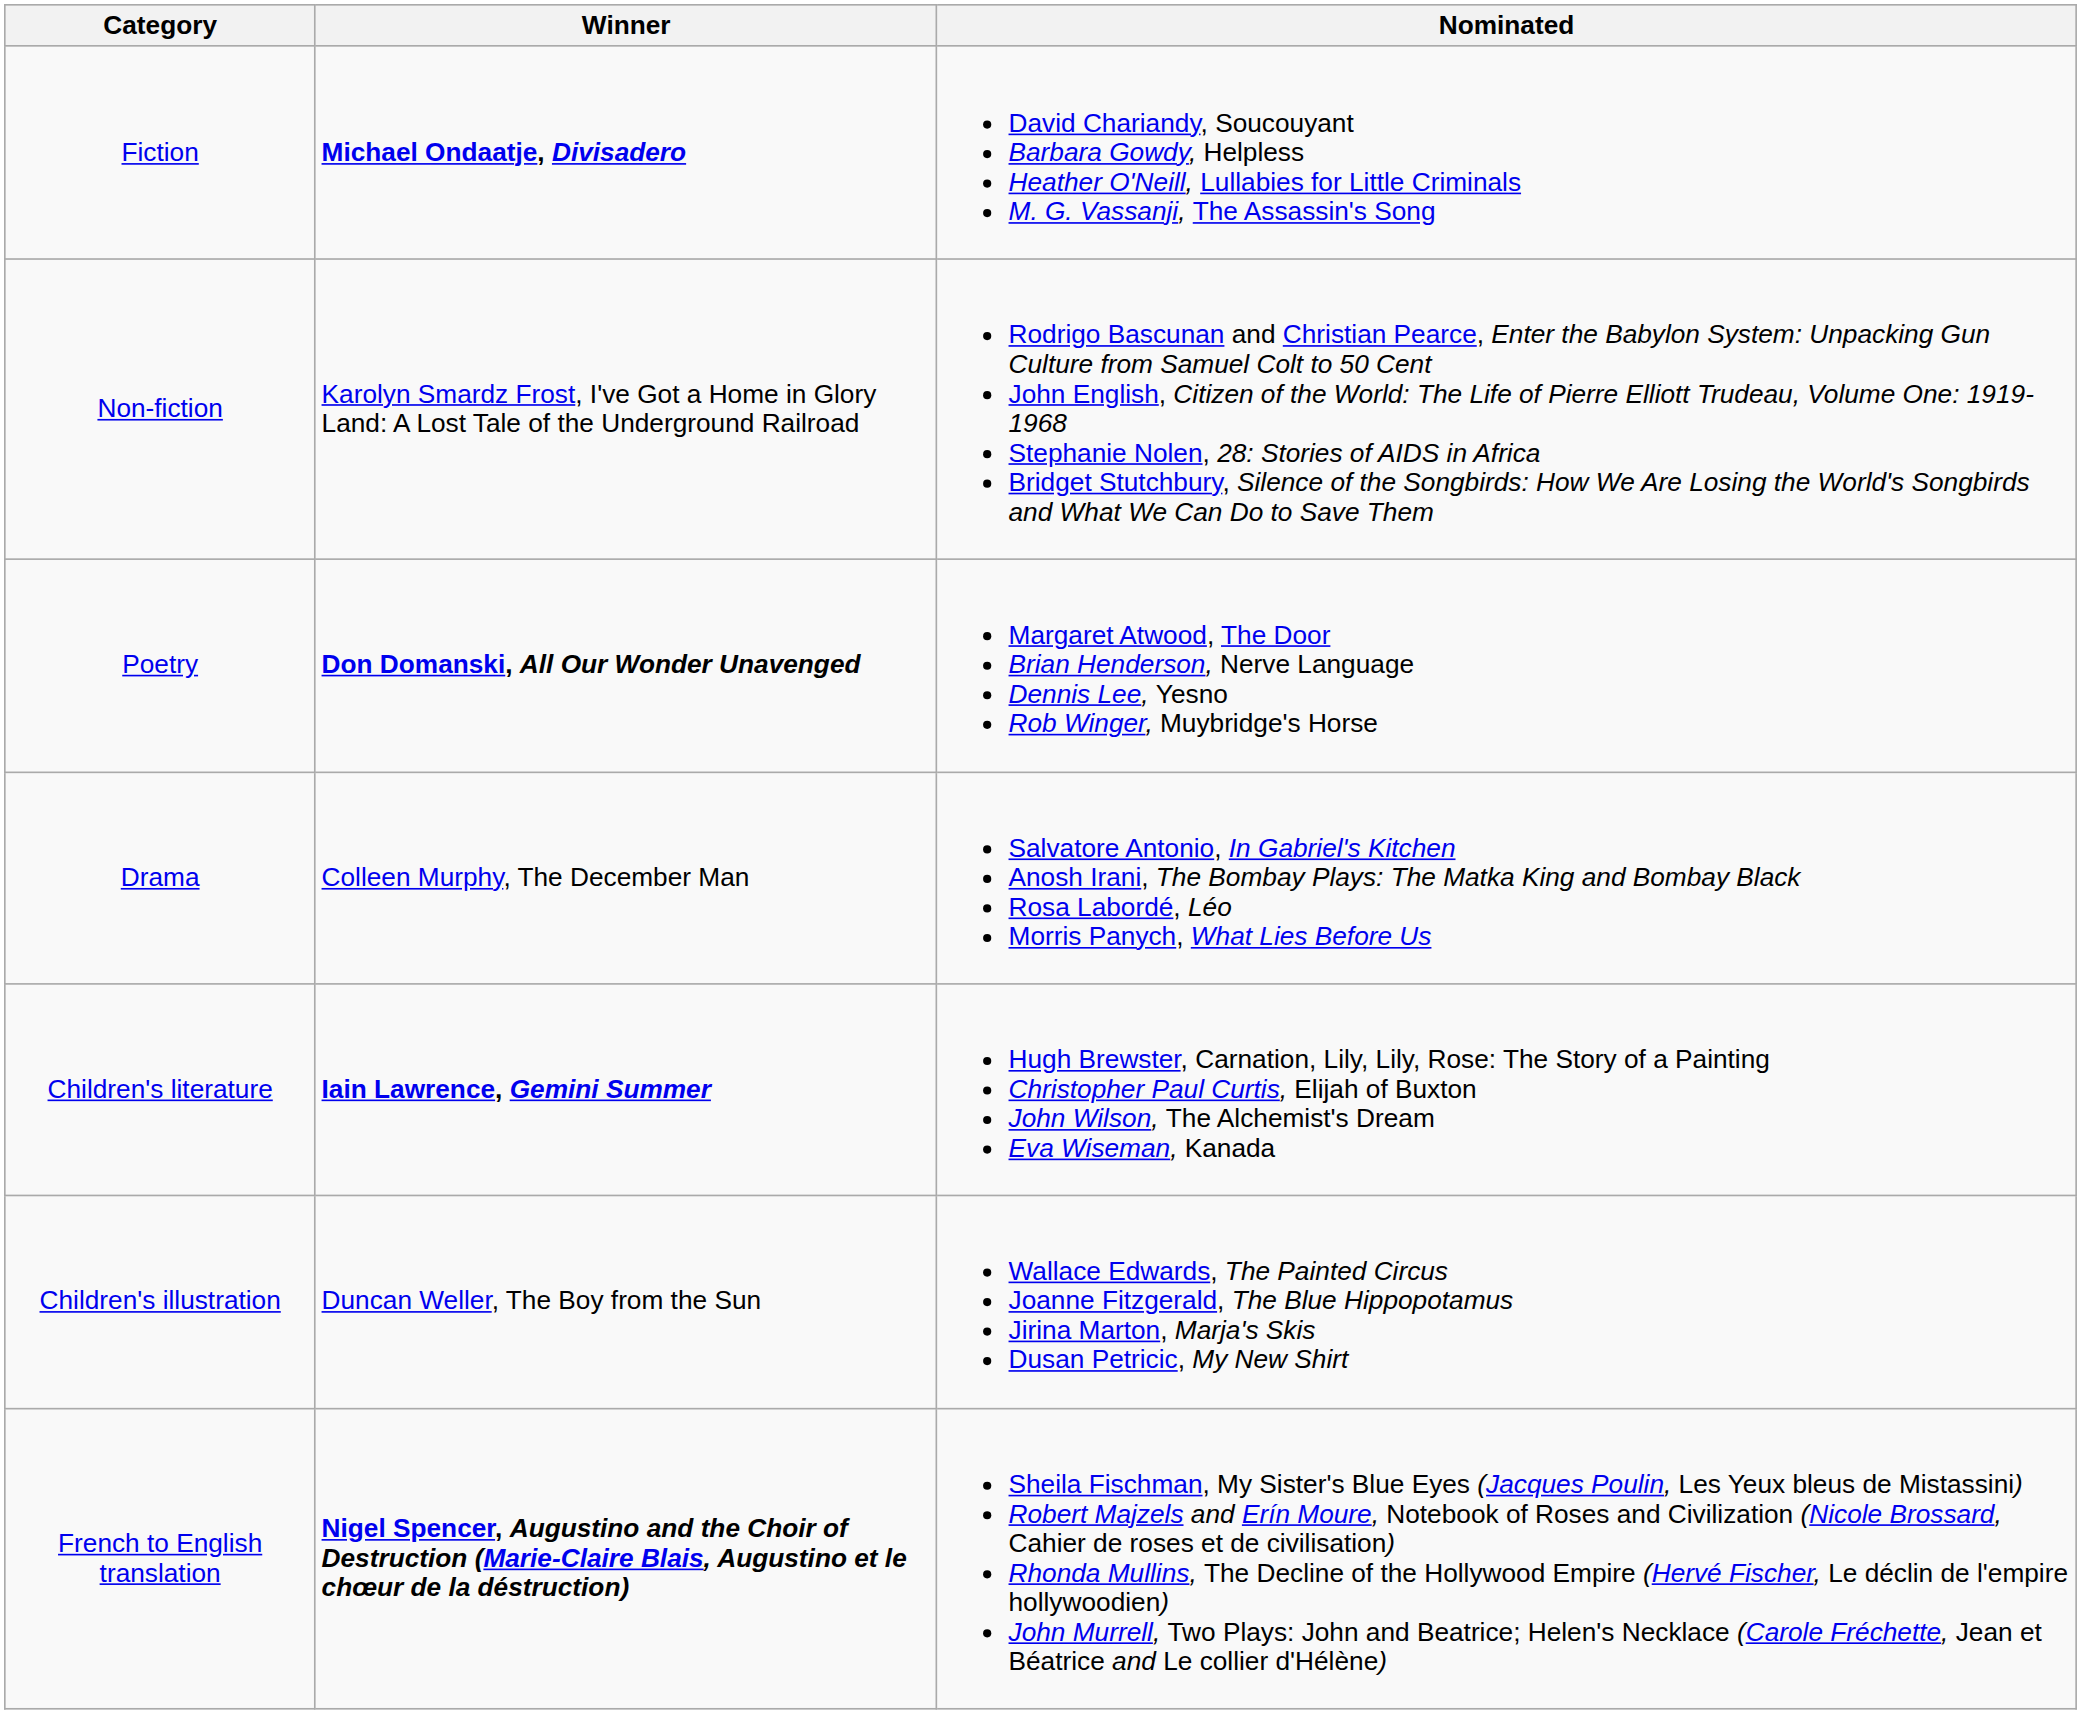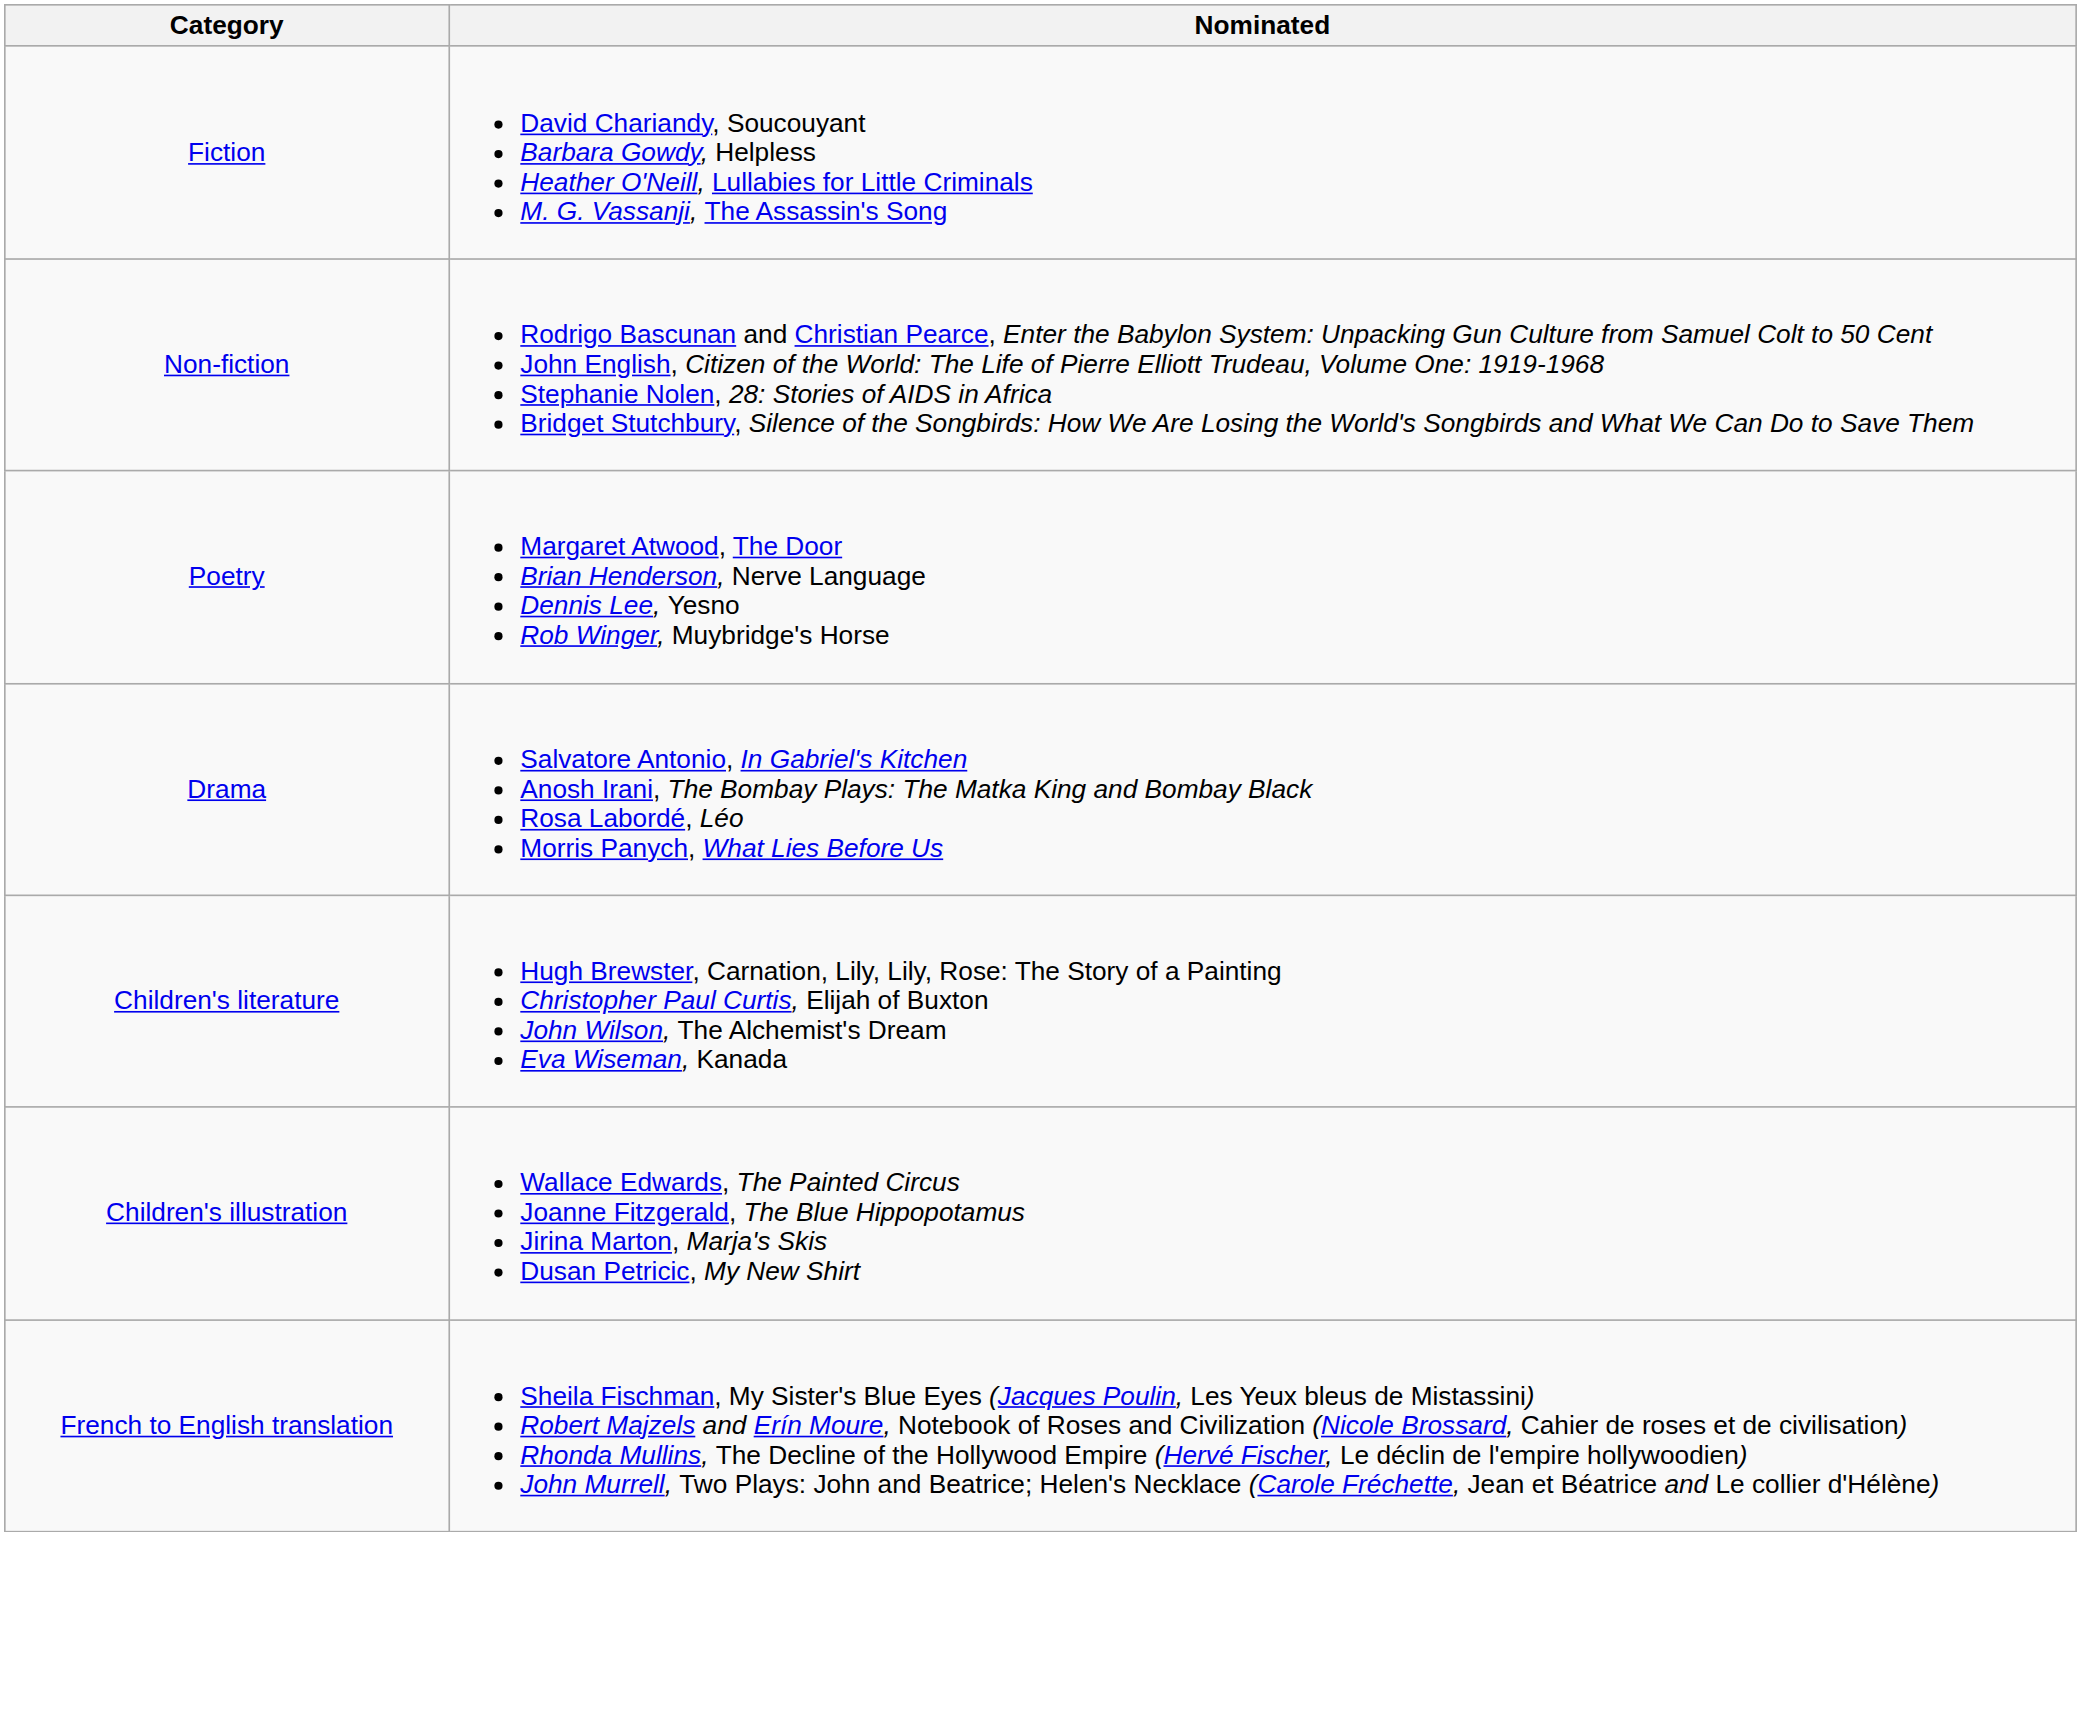- column: Winner | Michael Ondaatje, Divisadero | Karolyn Smardz Frost, I've Got a Home in Glory Land: A Lost Tale of the Underground Railroad | Don Domanski, All Our Wonder Unavenged | Colleen Murphy, The December Man | Iain Lawrence, Gemini Summer | Duncan Weller, The Boy from the Sun | Nigel Spencer, Augustino and the Choir of Destruction (Marie-Claire Blais, Augustino et le chœur de la déstruction)
